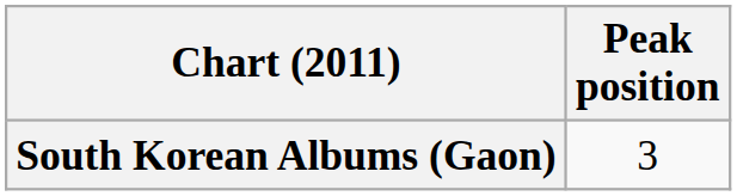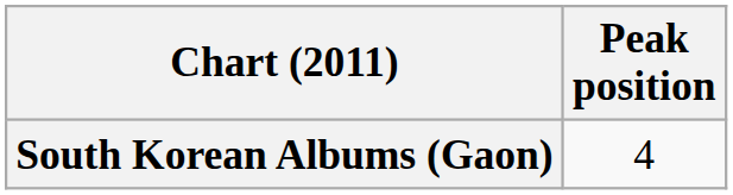South Korean Albums (Gaon) | Peak position: 3 -> 4
